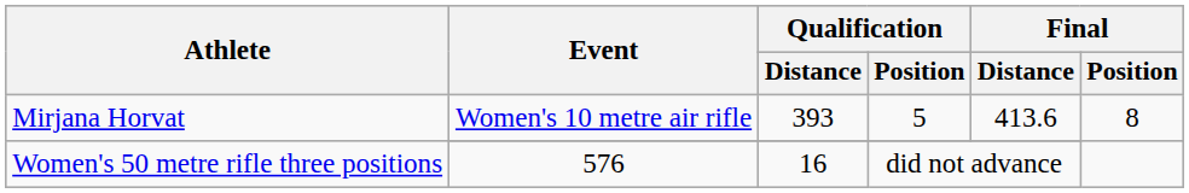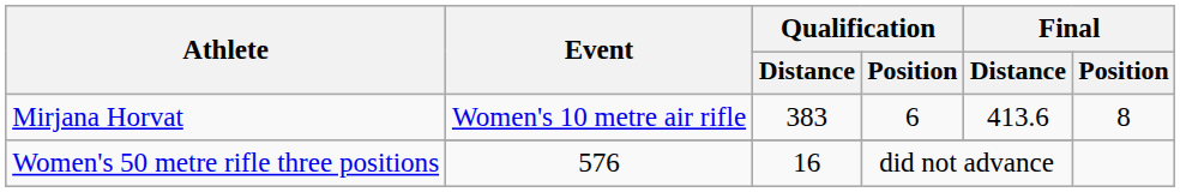Mirjana Horvat / Women's 10 metre air rifle | Qualification / Distance: 393 -> 383
Mirjana Horvat / Women's 10 metre air rifle | Qualification / Position: 5 -> 6
